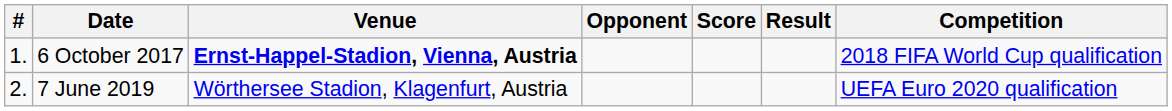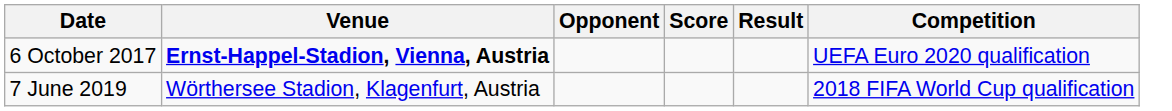- column: # | 1. | 2.
6 October 2017 | Competition: 2018 FIFA World Cup qualification -> UEFA Euro 2020 qualification
7 June 2019 | Competition: UEFA Euro 2020 qualification -> 2018 FIFA World Cup qualification
